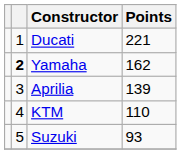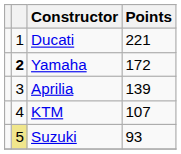Yamaha | Points: 162 -> 172
KTM | Points: 110 -> 107
Suzuki | column 2: no background -> khaki background
